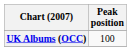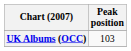UK Albums (OCC) | Peak position: 100 -> 103
